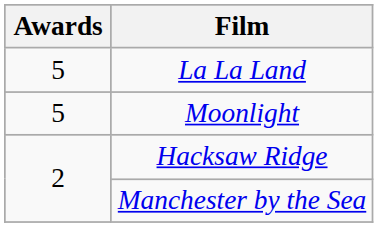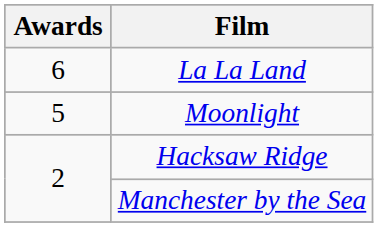La La Land | Awards: 5 -> 6
